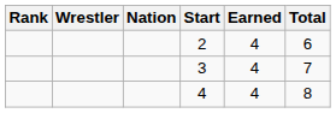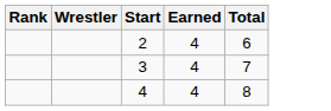- column: Nation
